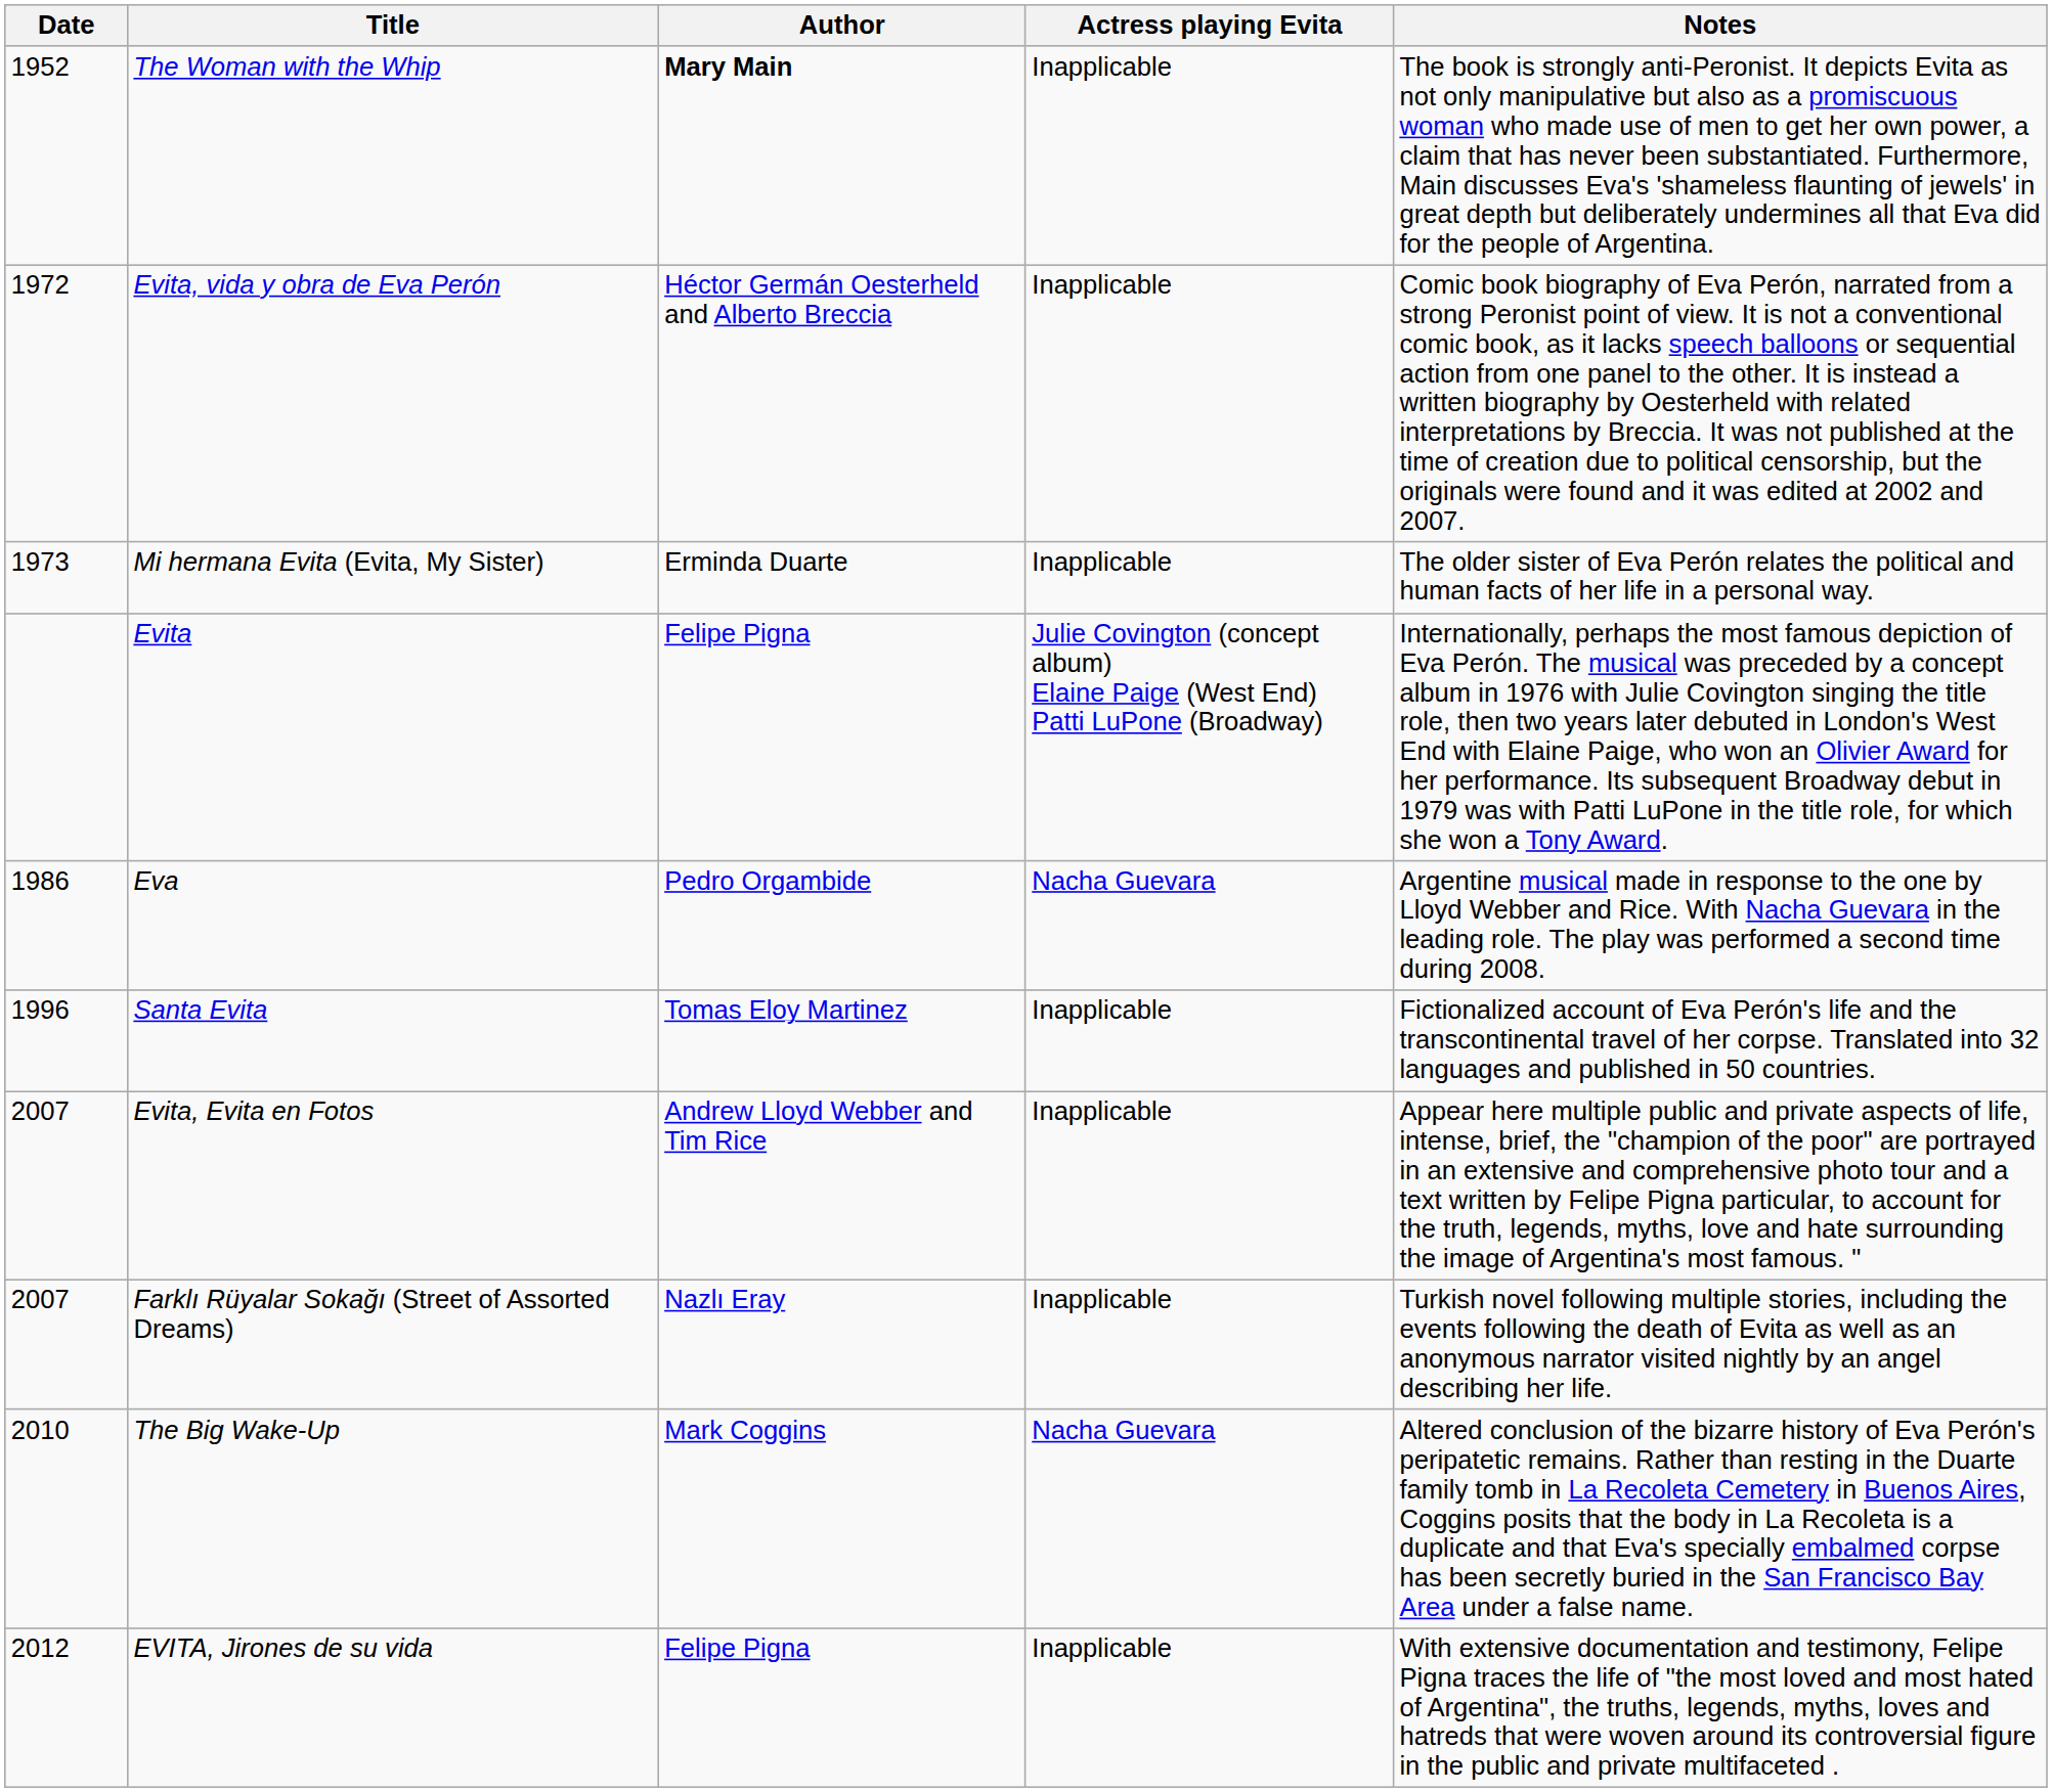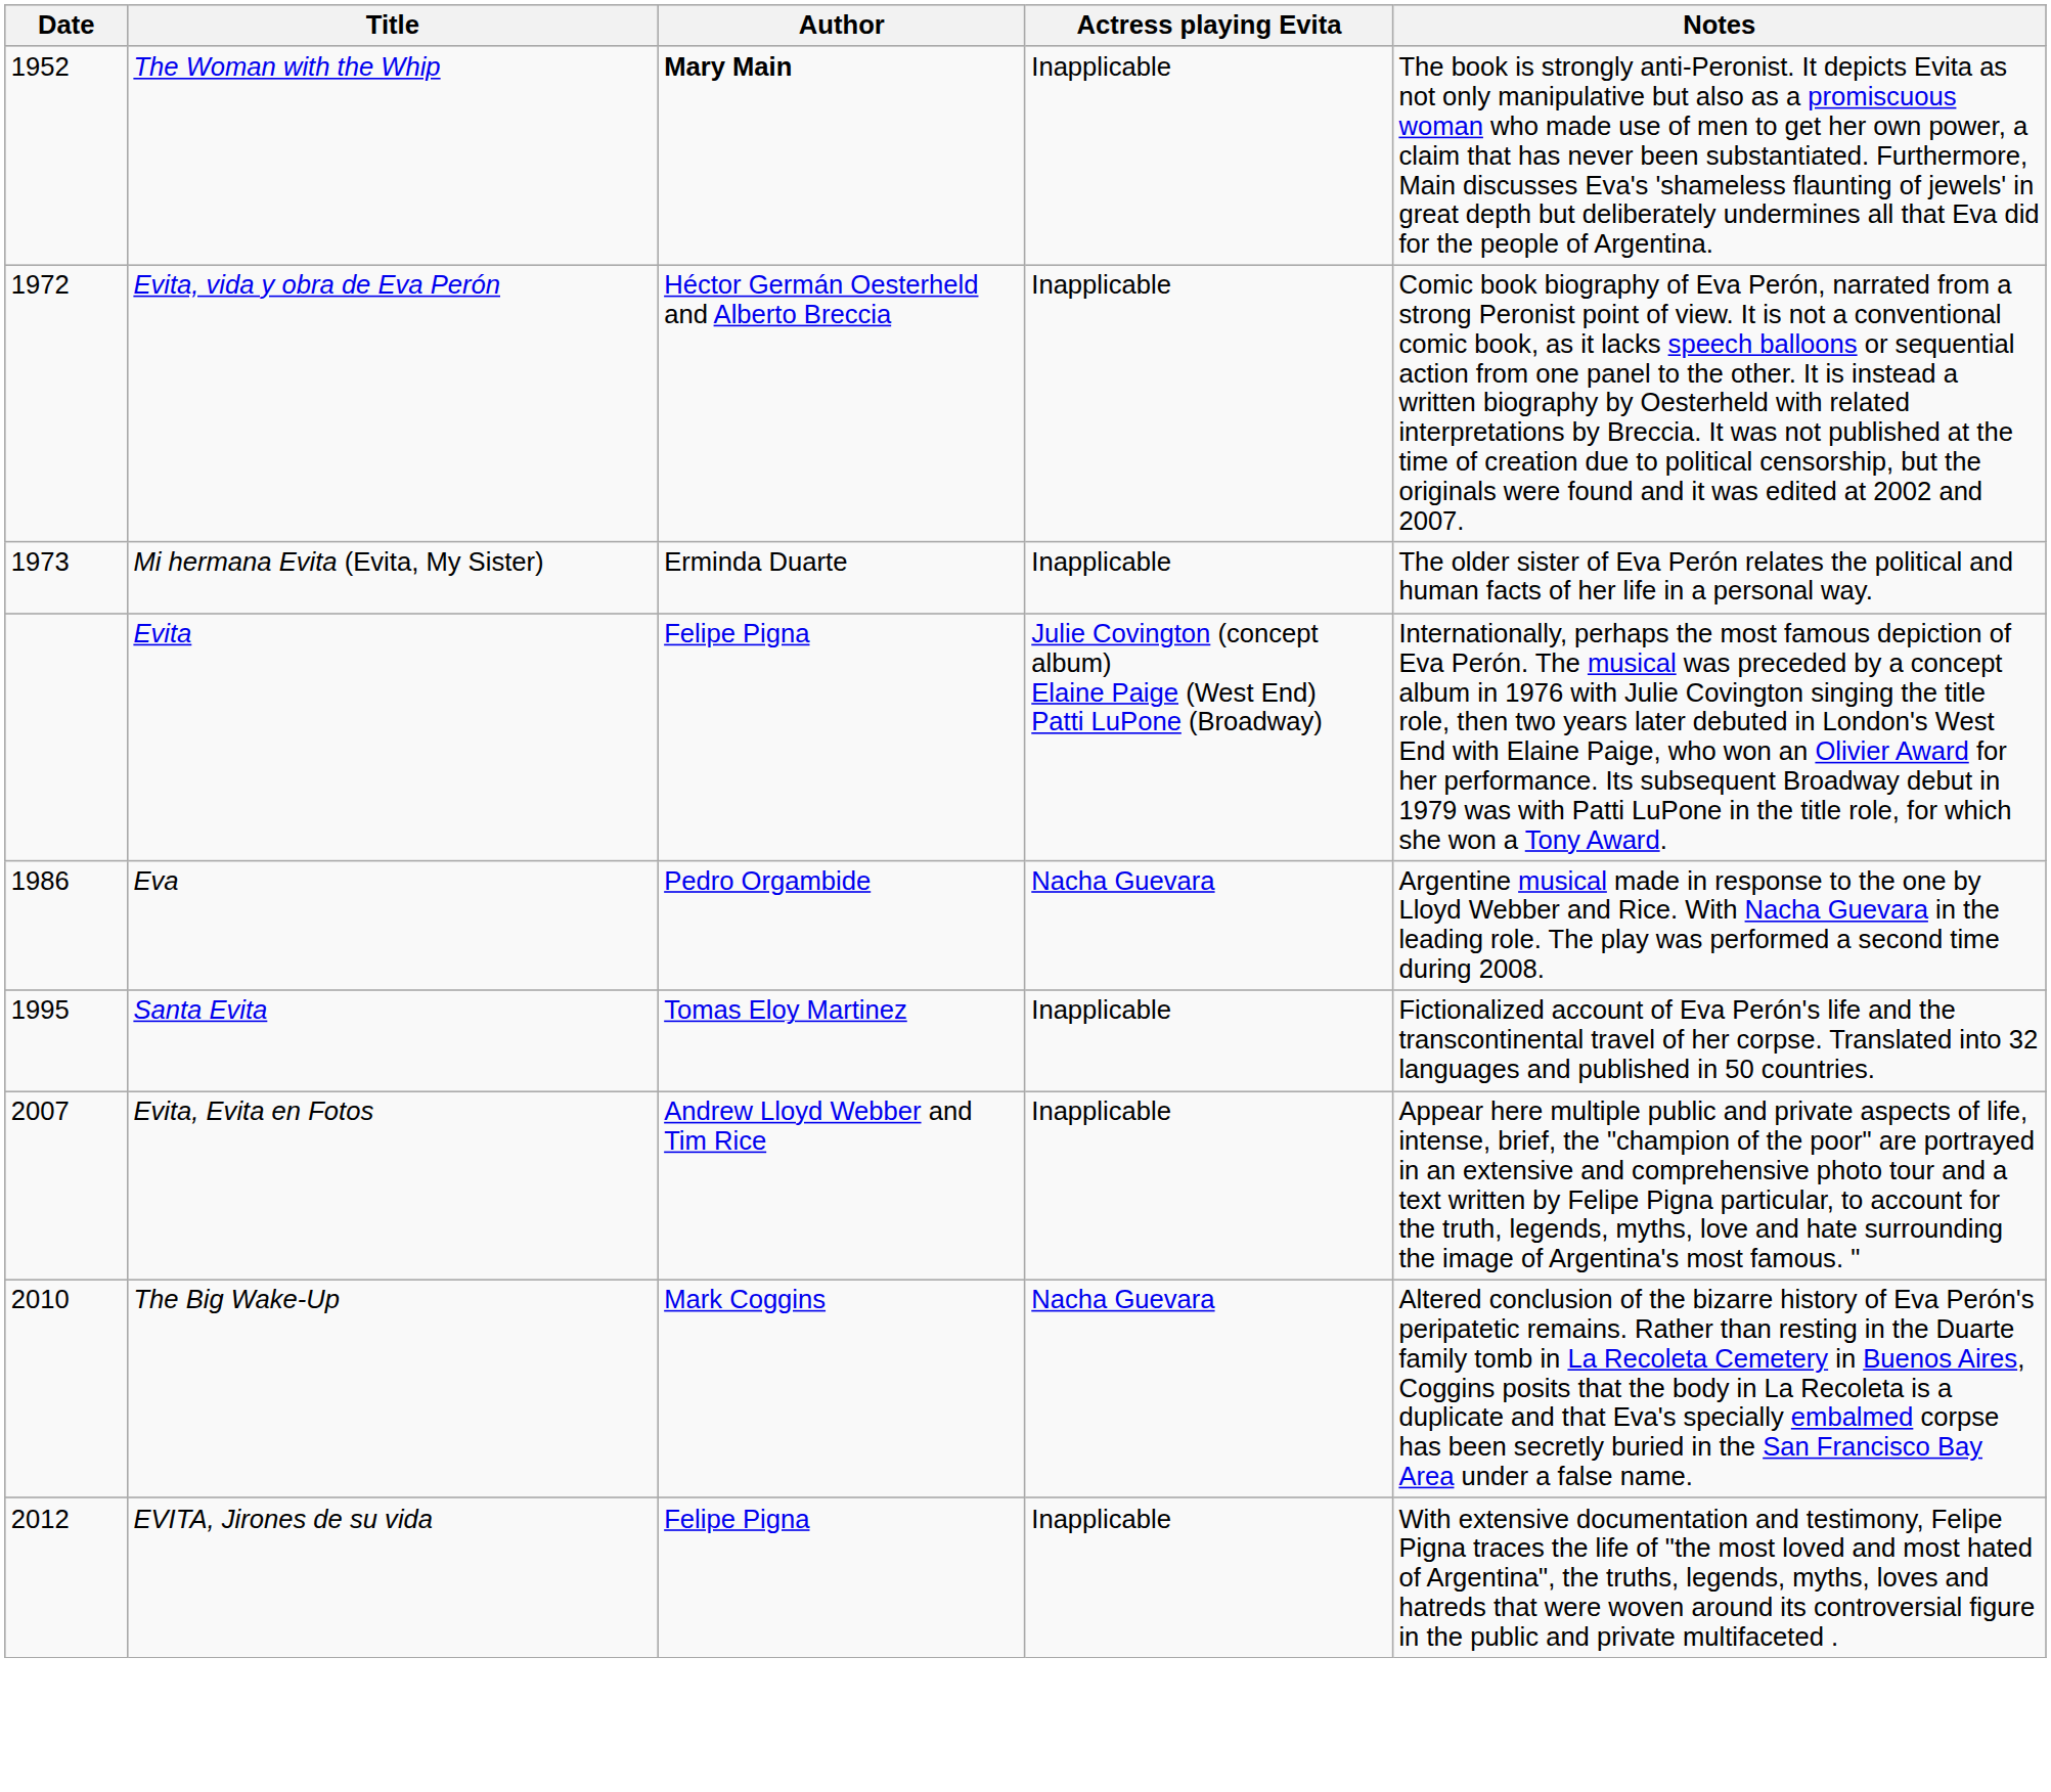Santa Evita | Date: 1996 -> 1995
- row: 2007 | Farklı Rüyalar Sokağı (Street of Assorted Dreams) | Nazlı Eray | Inapplicable | Turkish novel following multiple stories, including the events following the death of Evita as well as an anonymous narrator visited nightly by an angel describing her life.
